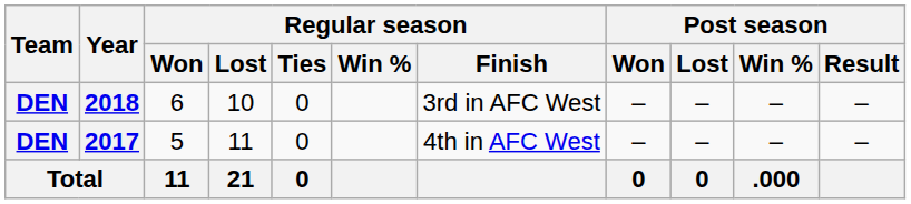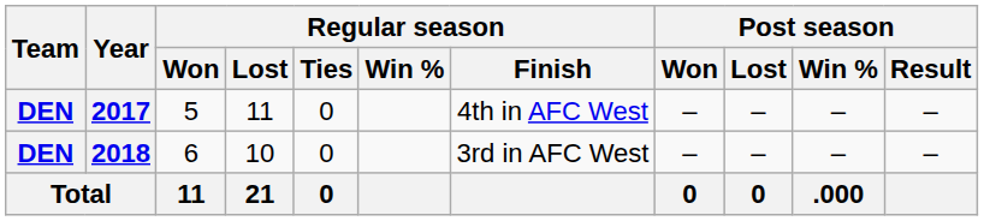rows swapped: 2017 <-> 2018
